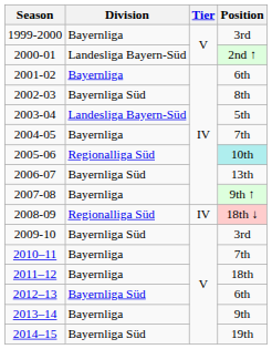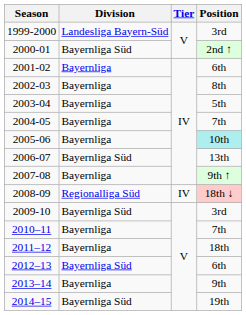1999-2000 | Division: Bayernliga -> Landesliga Bayern-Süd
2000-01 | Division: Landesliga Bayern-Süd -> Bayernliga Süd
2002-03 | Division: Bayernliga Süd -> Bayernliga
2003-04 | Division: Landesliga Bayern-Süd -> Bayernliga
2005-06 | Division: Regionalliga Süd -> Bayernliga
